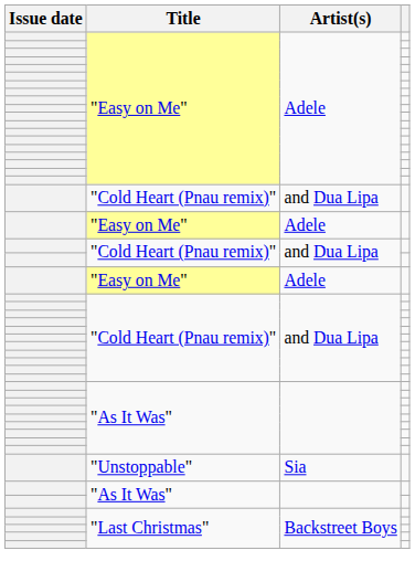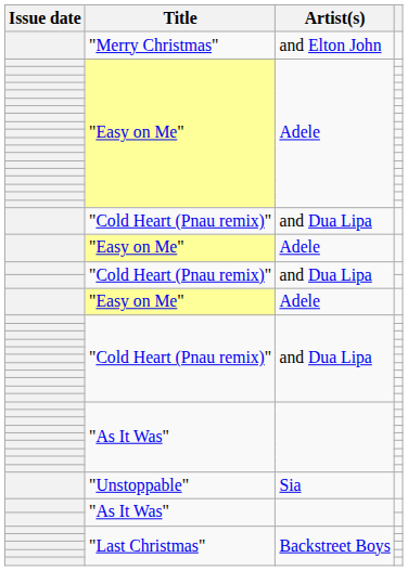+ row: "Merry Christmas" | and Elton John
